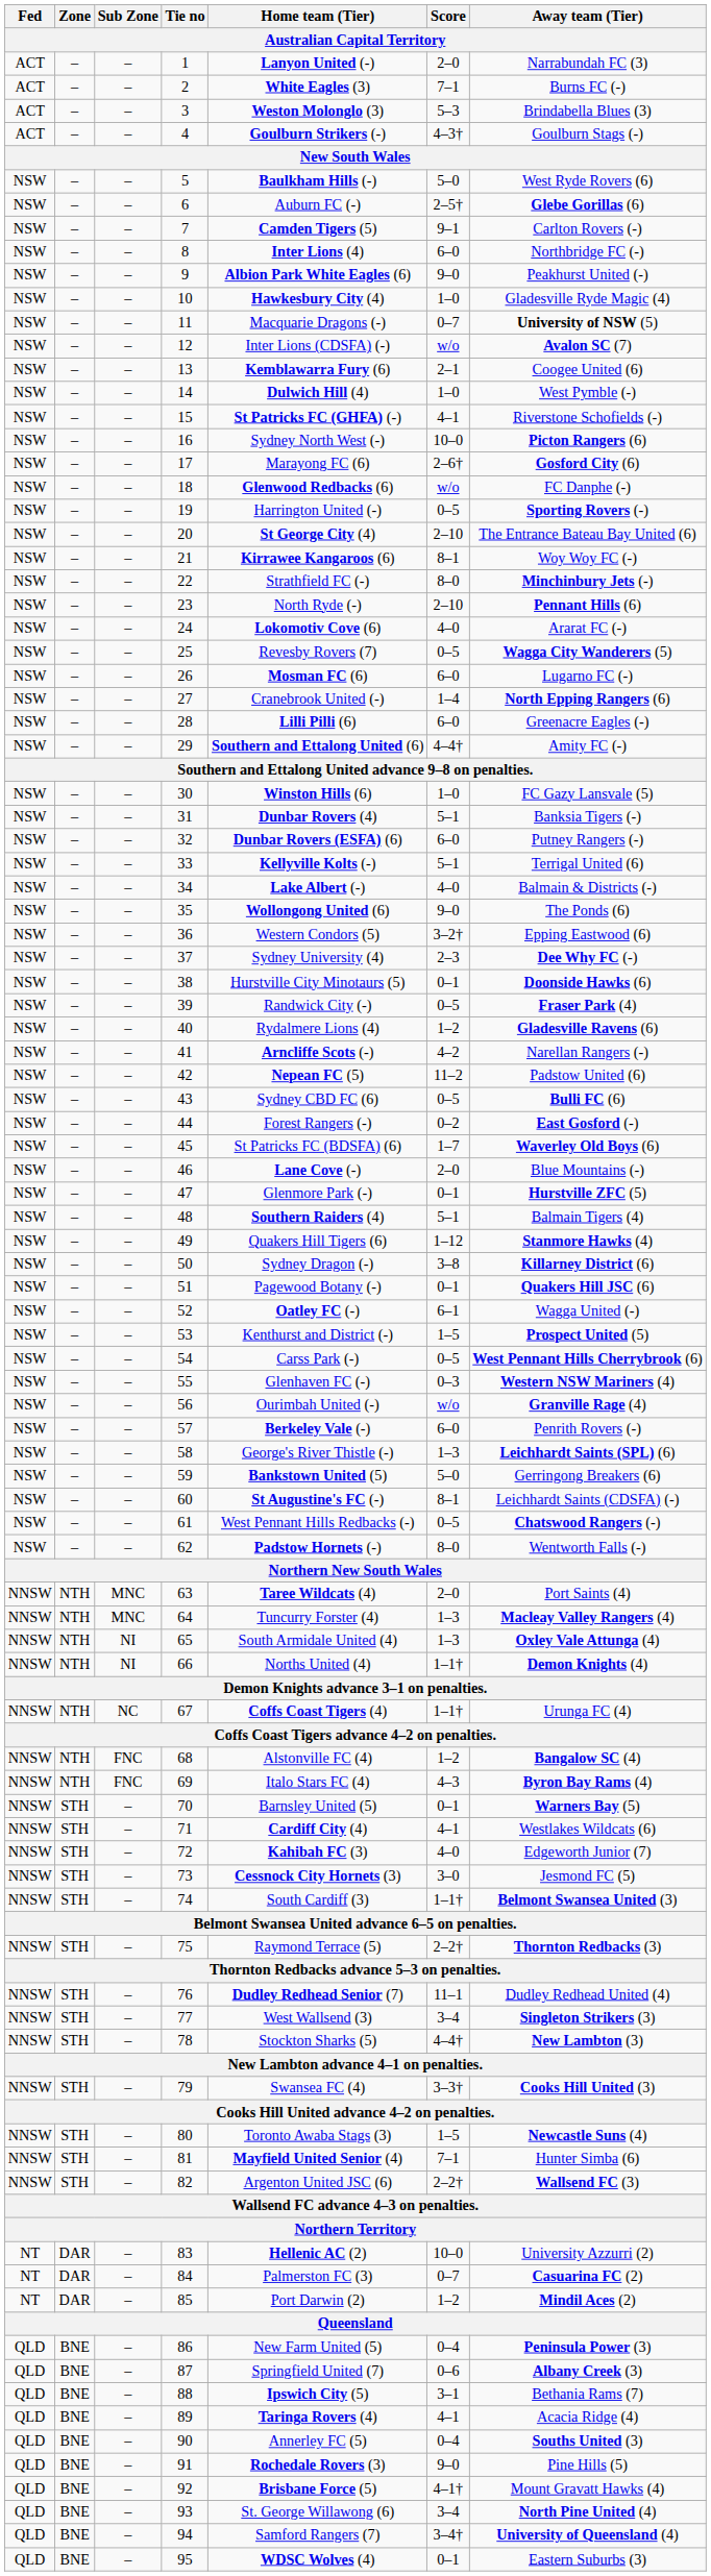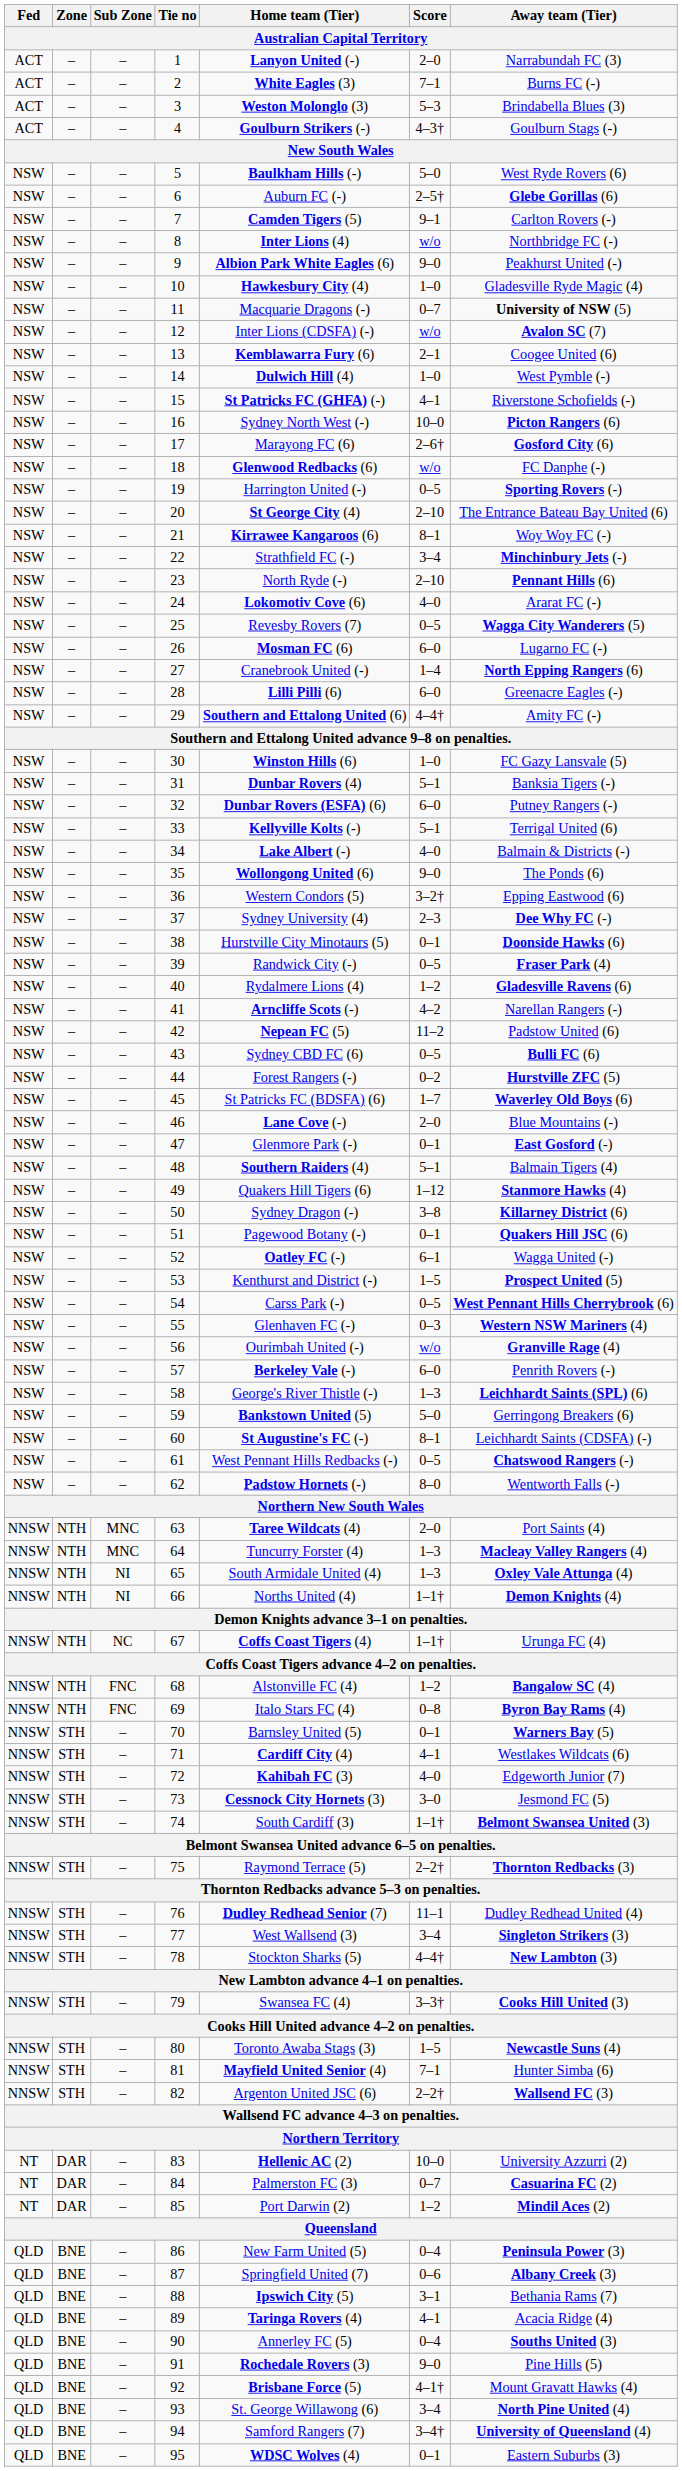8 | Score: 6–0 -> w/o
22 | Score: 8–0 -> 3–4
44 | Away team (Tier): East Gosford (-) -> Hurstville ZFC (5)
47 | Away team (Tier): Hurstville ZFC (5) -> East Gosford (-)
69 | Score: 4–3 -> 0–8
